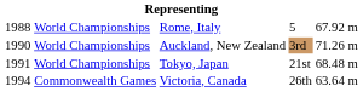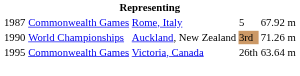Rome, Italy | column 1: 1988 -> 1987
Rome, Italy | column 2: World Championships -> Commonwealth Games
- row: 1991 | World Championships | Tokyo, Japan | 21st | 68.48 m
Victoria, Canada | column 1: 1994 -> 1995
